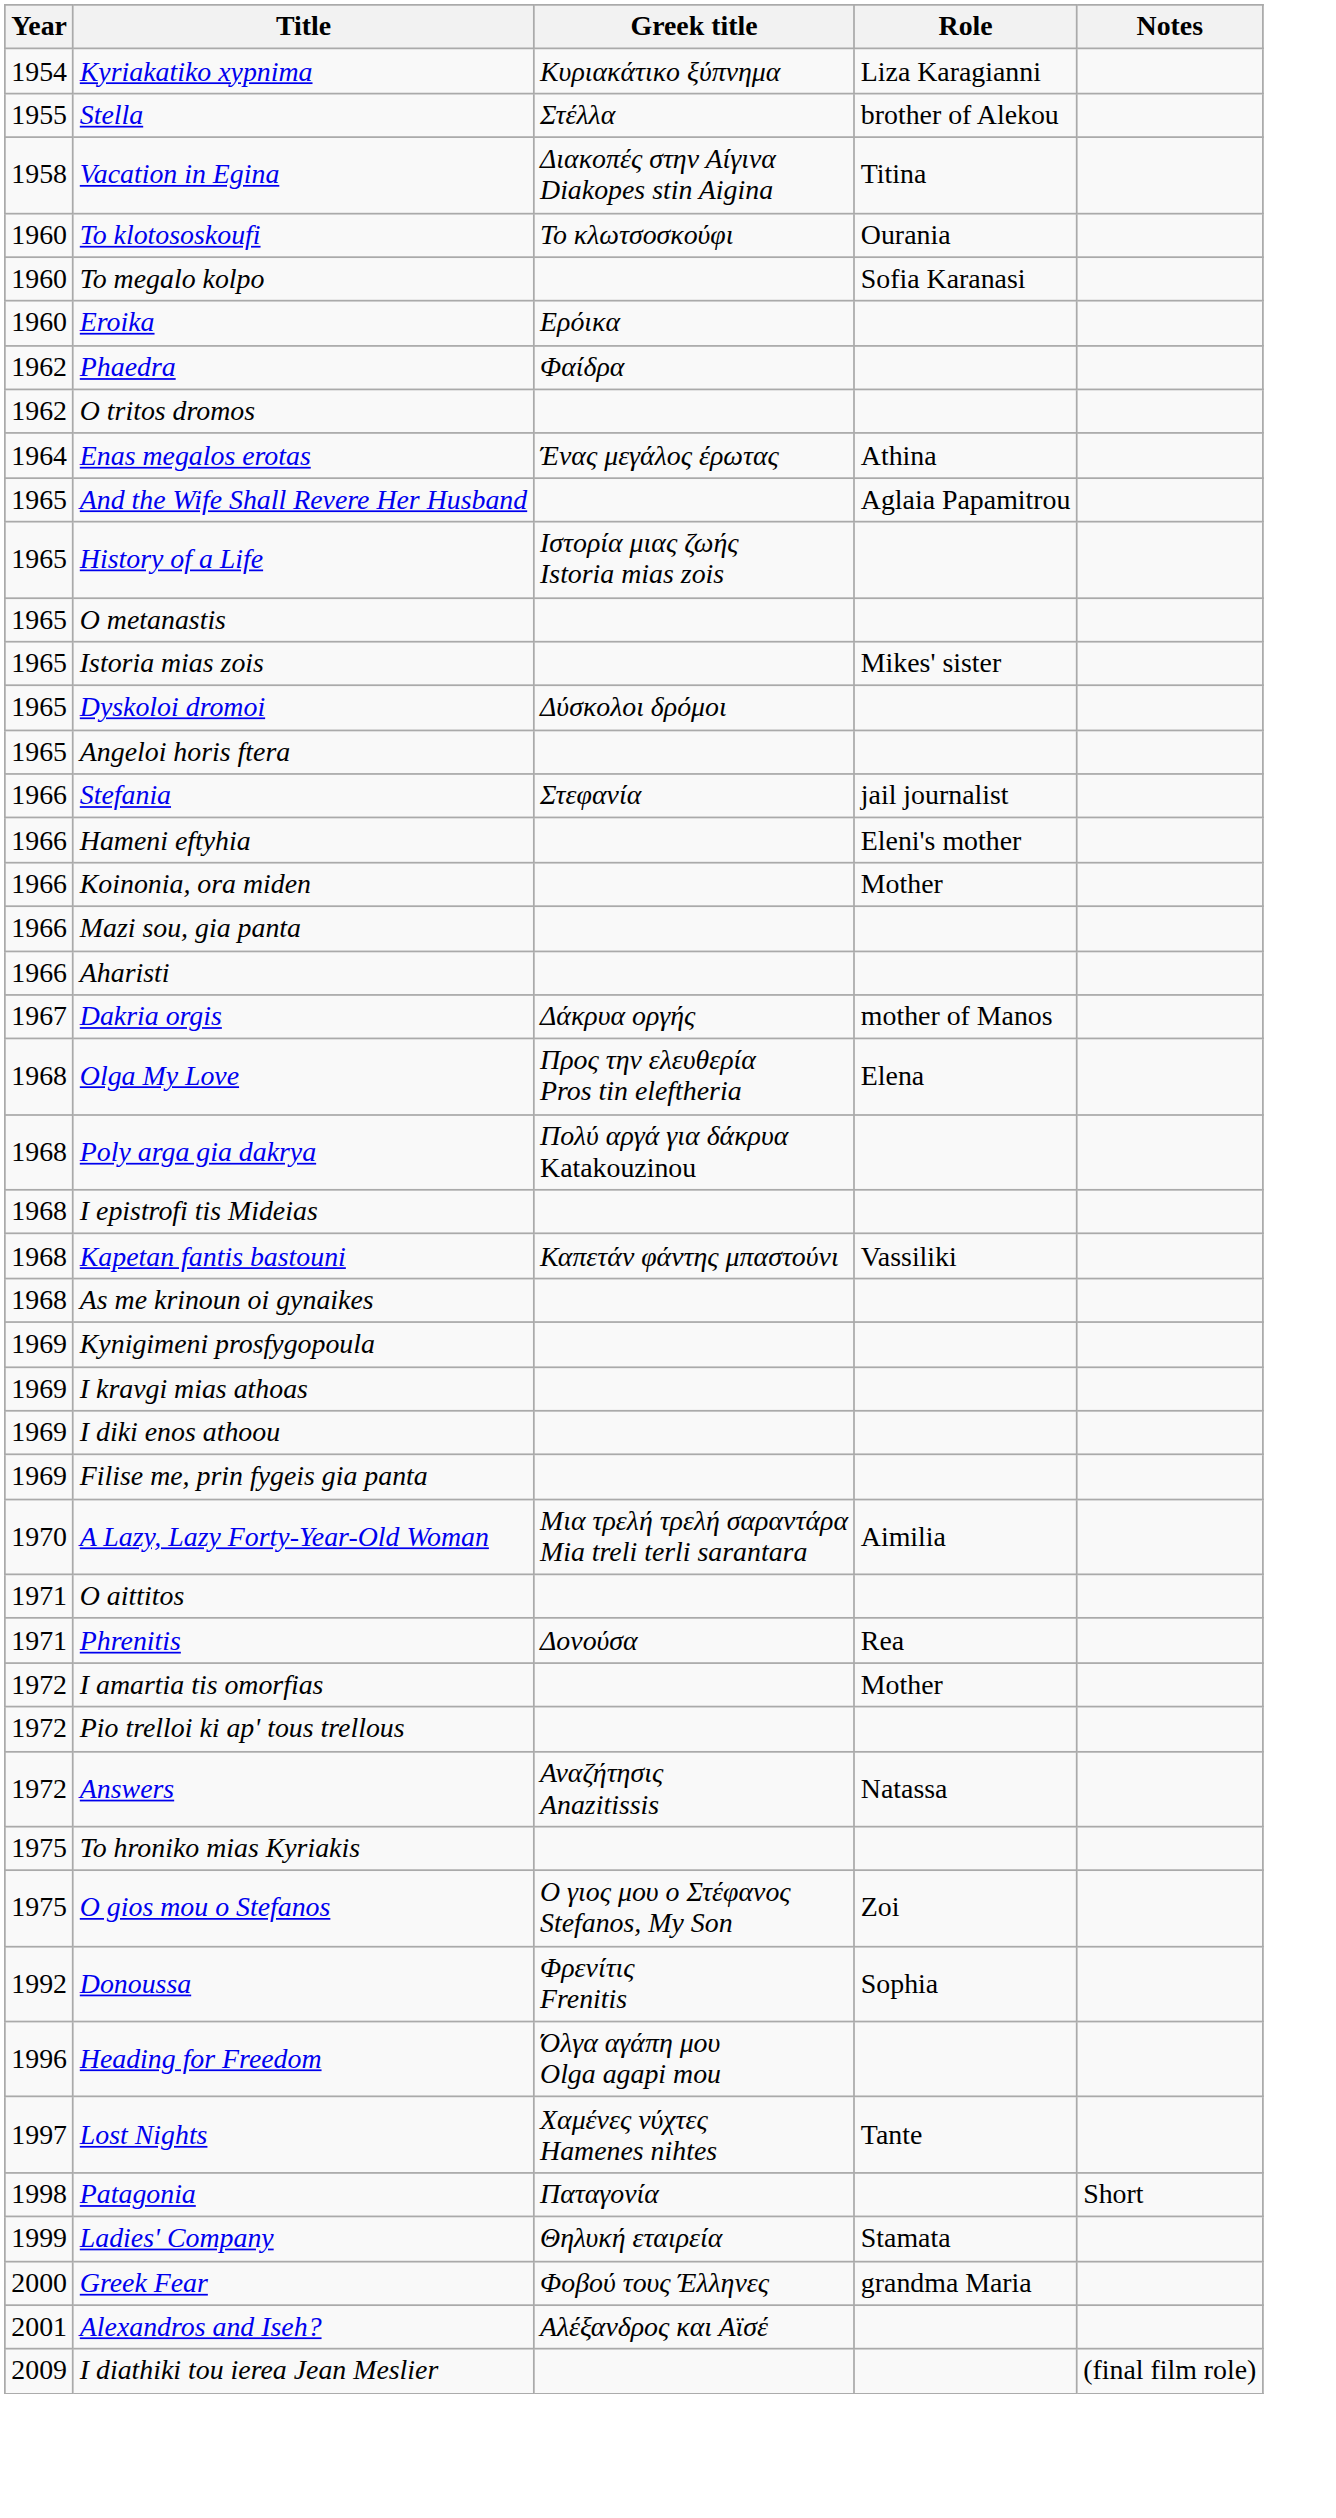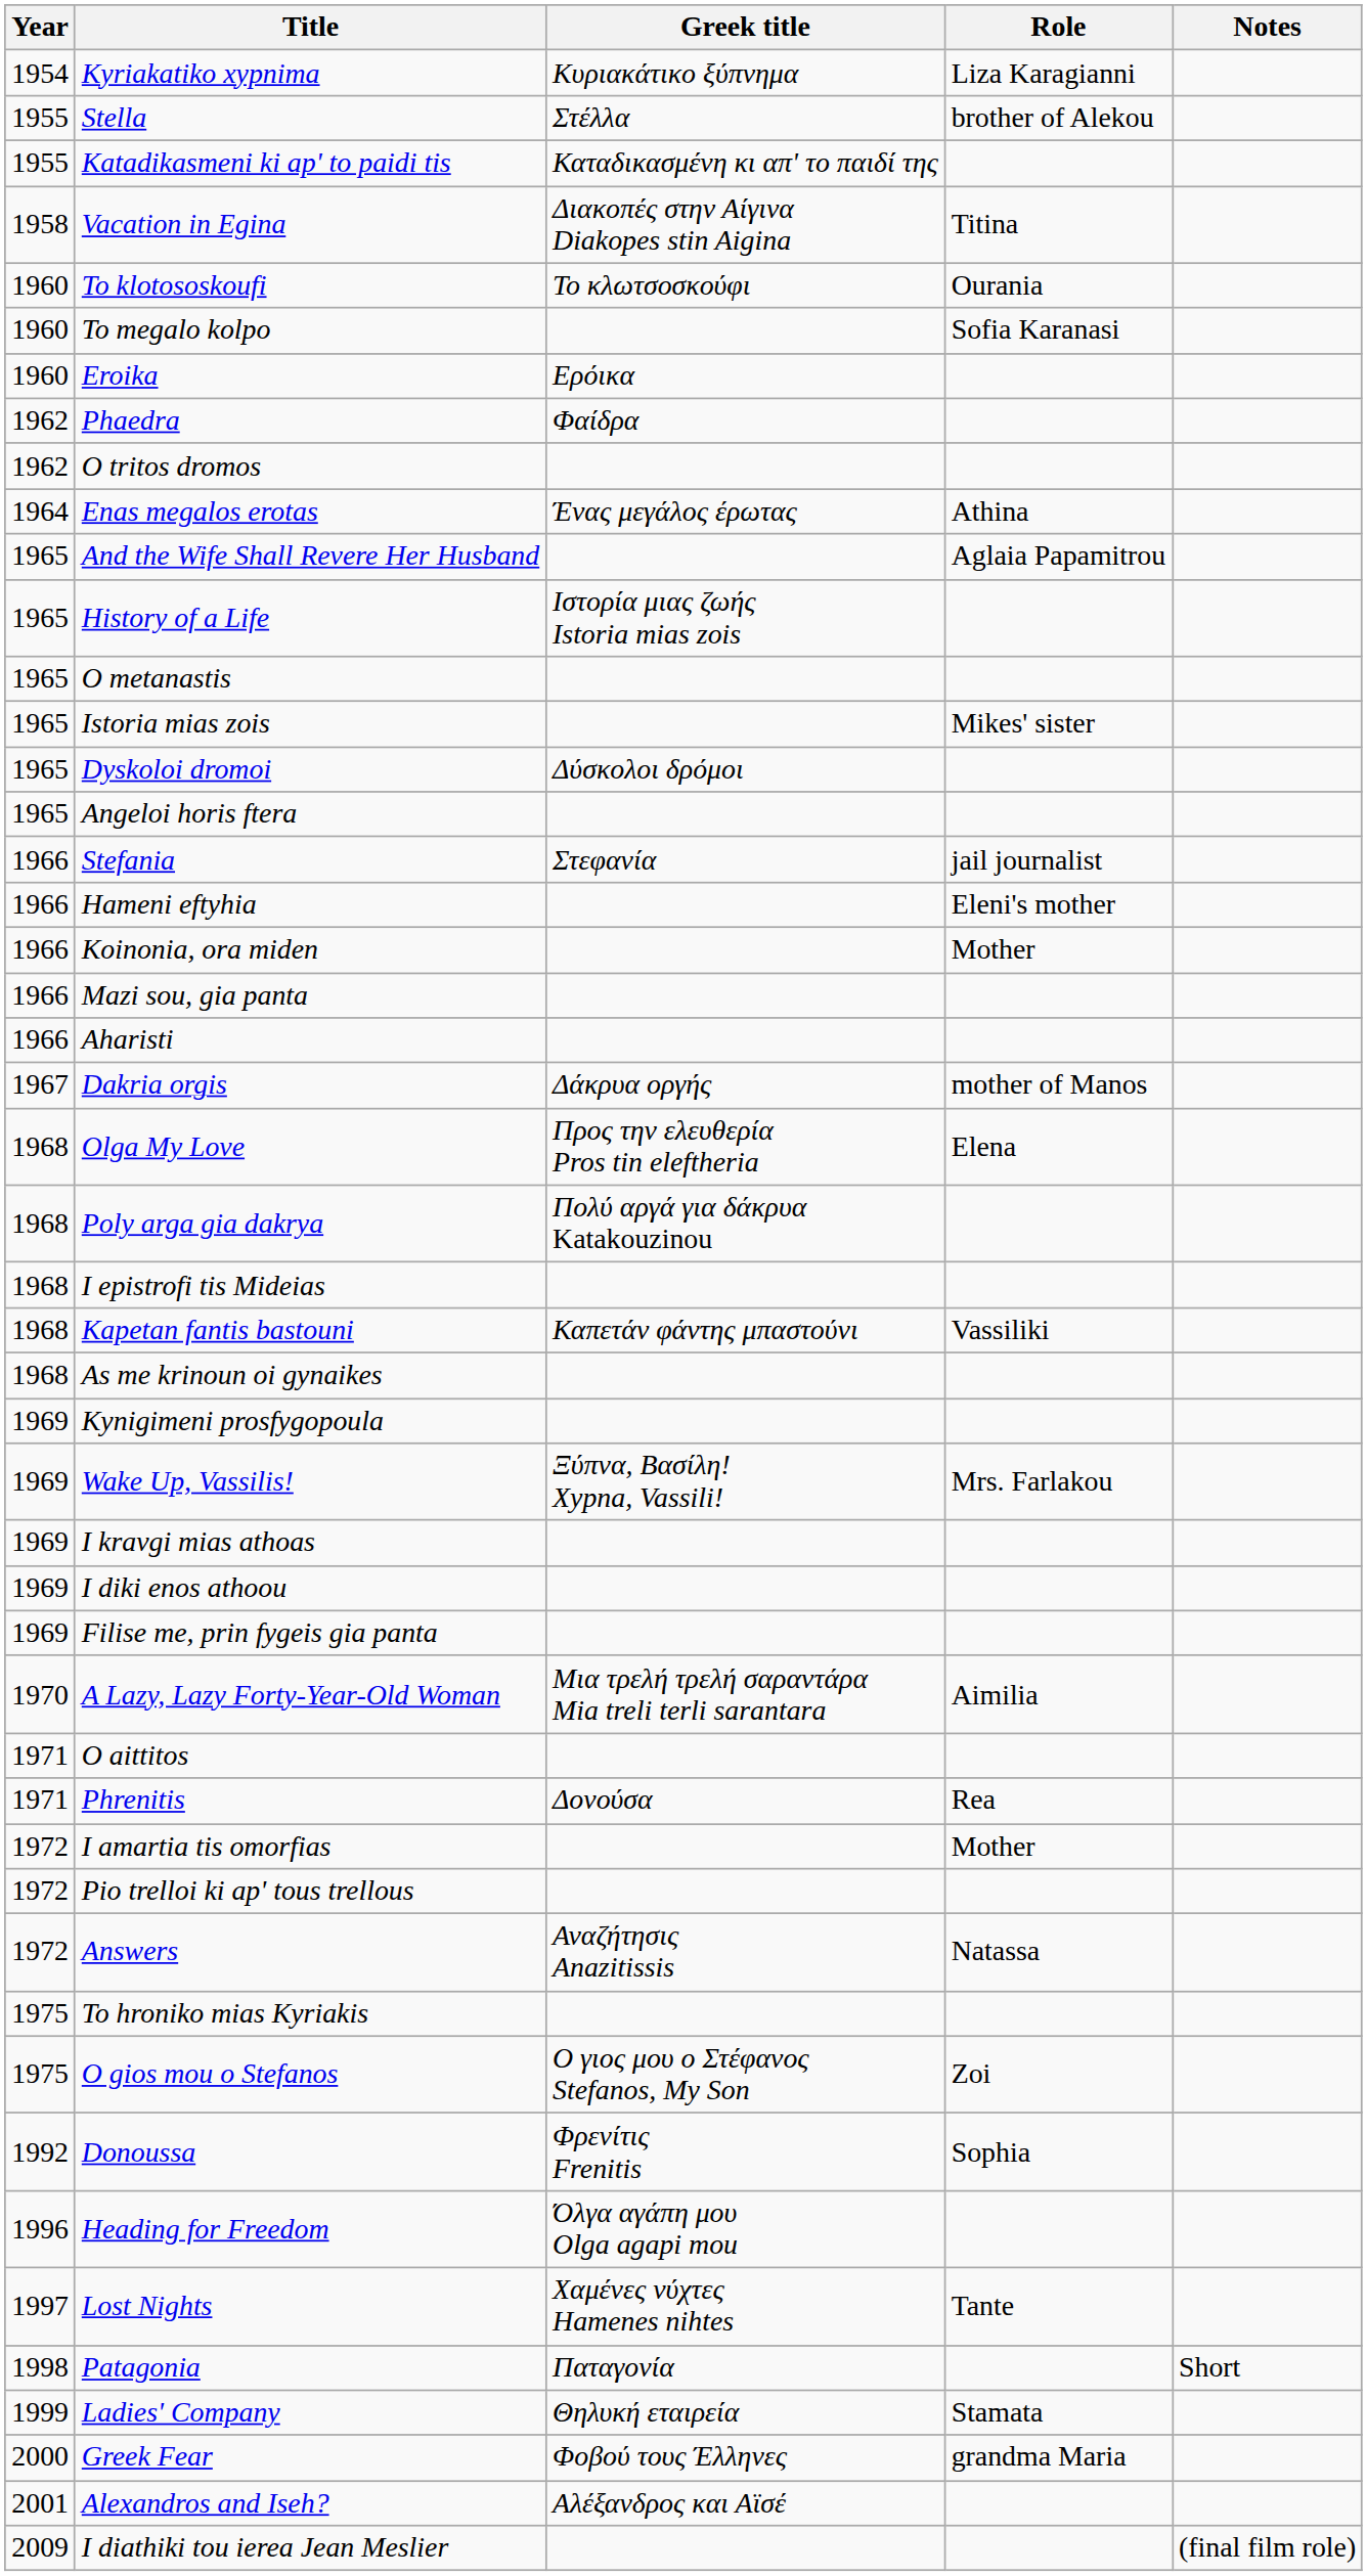+ row: 1955 | Katadikasmeni ki ap' to paidi tis | Καταδικασμένη κι απ' το παιδί της
+ row: 1969 | Wake Up, Vassilis! | Ξύπνα, Βασίλη! Xypna, Vassili! | Mrs. Farlakou
